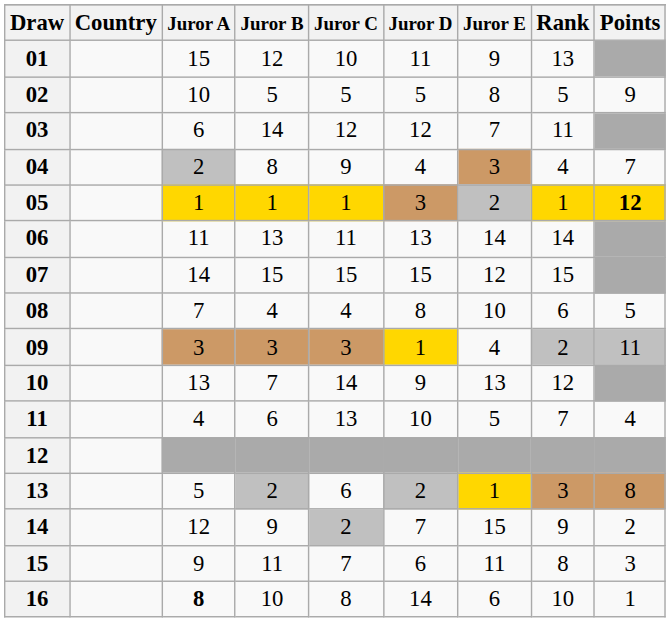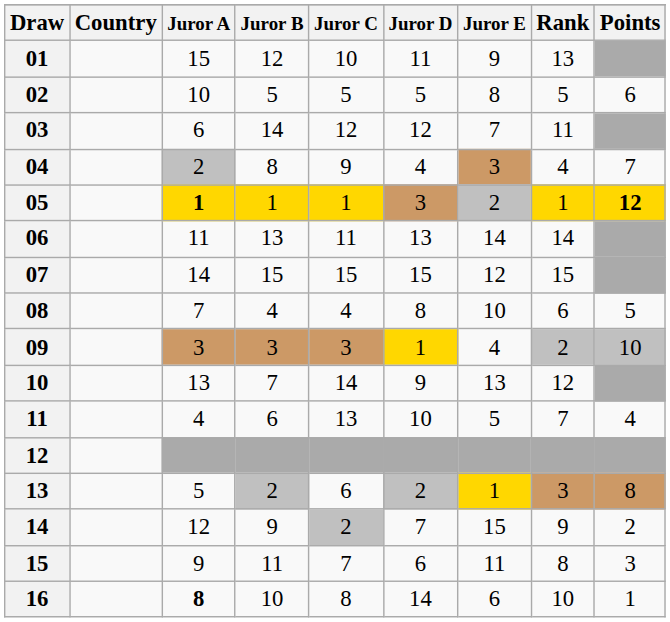02 | Points: 9 -> 6
05 | Juror A: normal -> bold
09 | Points: 11 -> 10
